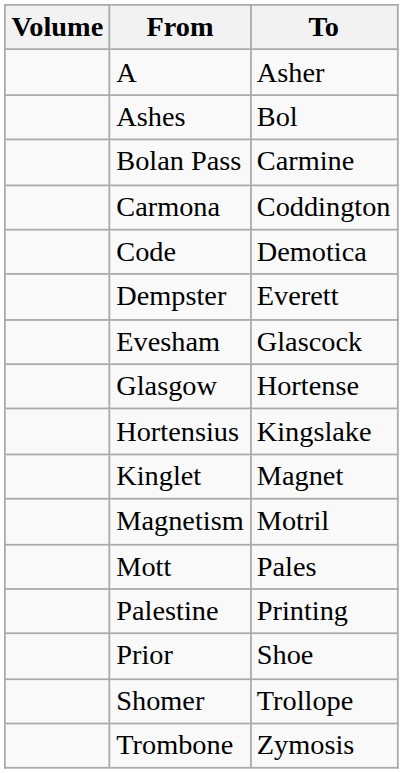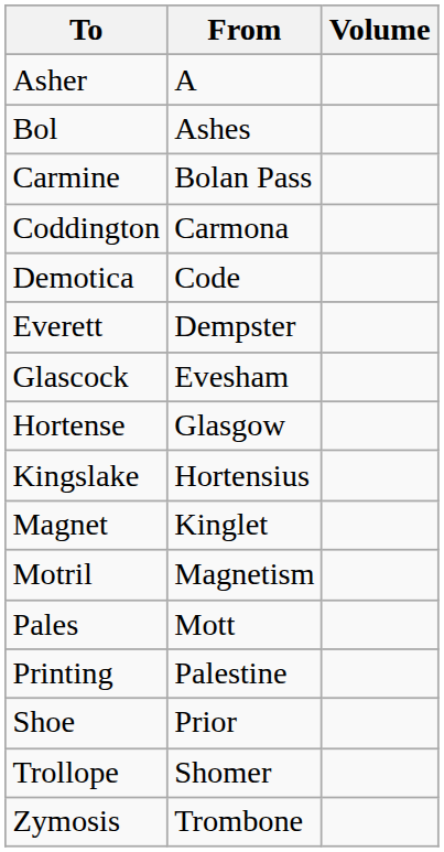columns swapped: Volume <-> To
